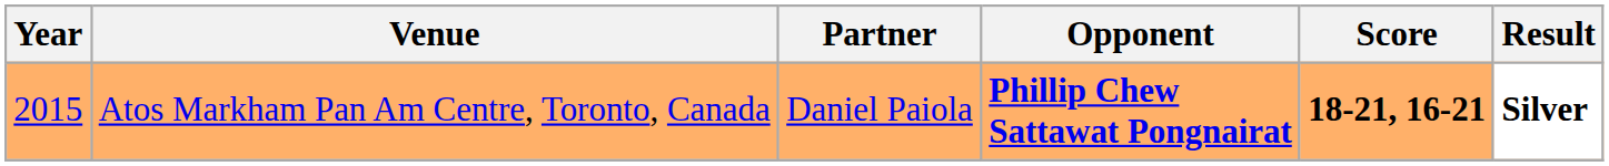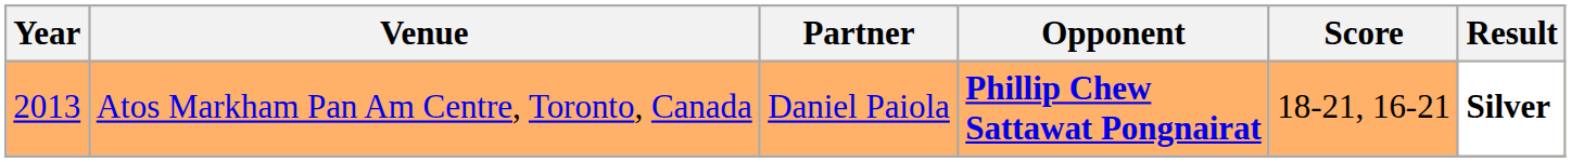Atos Markham Pan Am Centre, Toronto, Canada | Year: 2015 -> 2013
Atos Markham Pan Am Centre, Toronto, Canada | Score: bold -> normal
